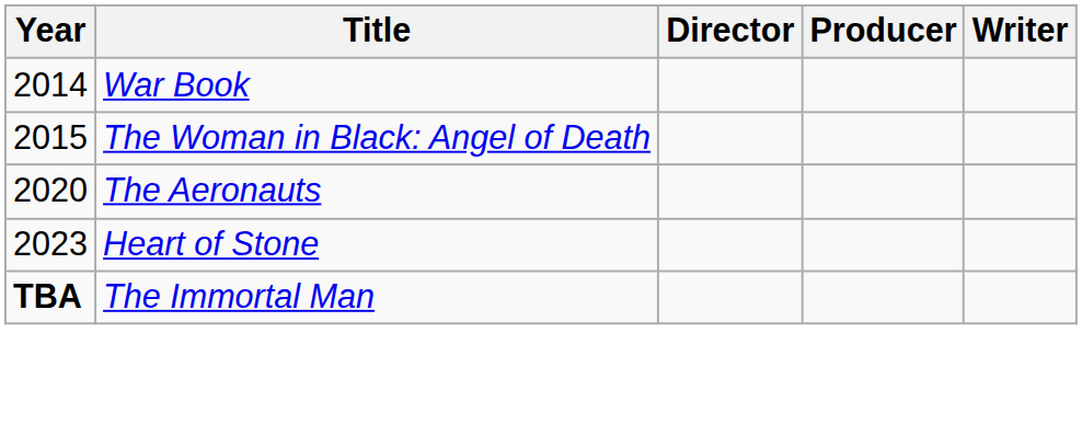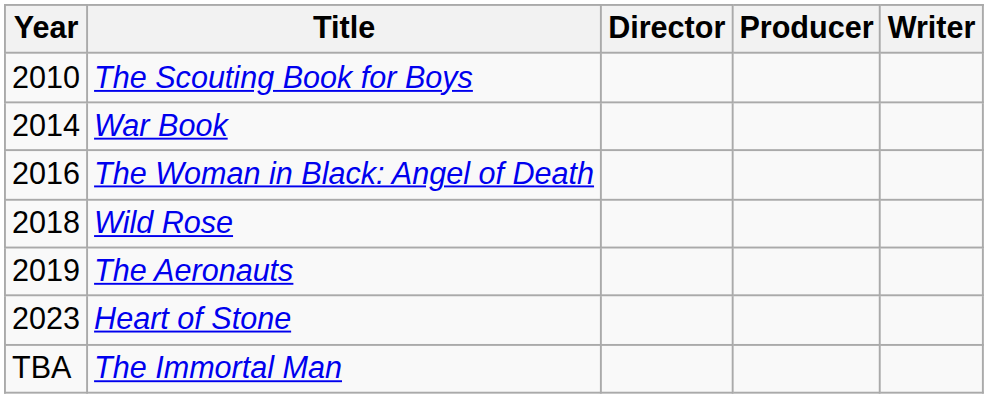+ row: 2010 | The Scouting Book for Boys
The Woman in Black: Angel of Death | Year: 2015 -> 2016
+ row: 2018 | Wild Rose
The Aeronauts | Year: 2020 -> 2019
The Immortal Man | Year: bold -> normal
